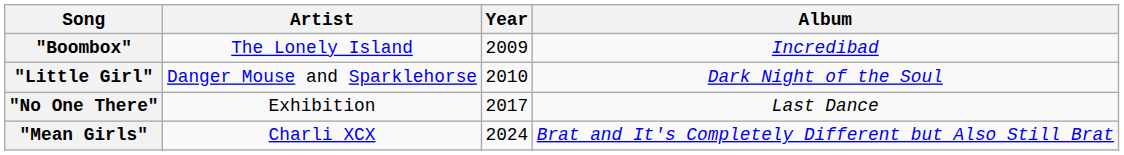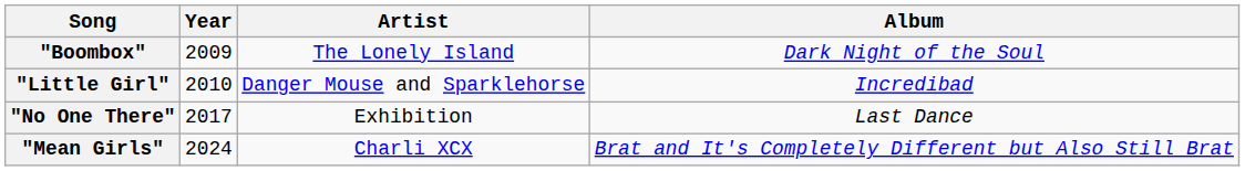columns swapped: Year <-> Artist
"Boombox" | Album: Incredibad -> Dark Night of the Soul
"Little Girl" | Album: Dark Night of the Soul -> Incredibad
